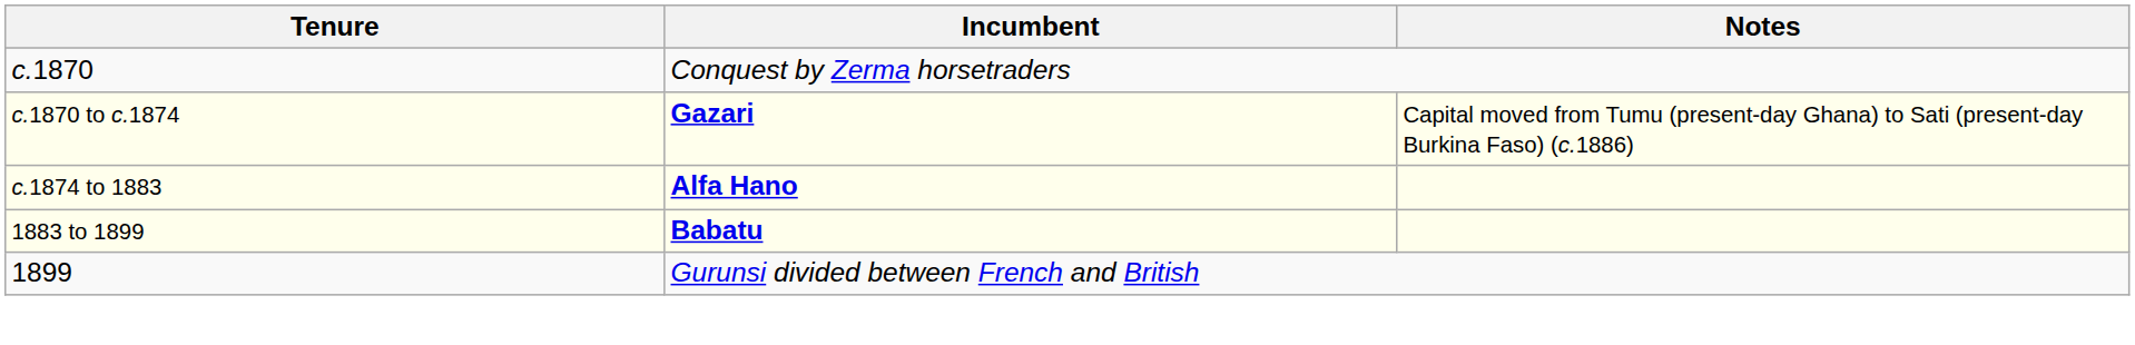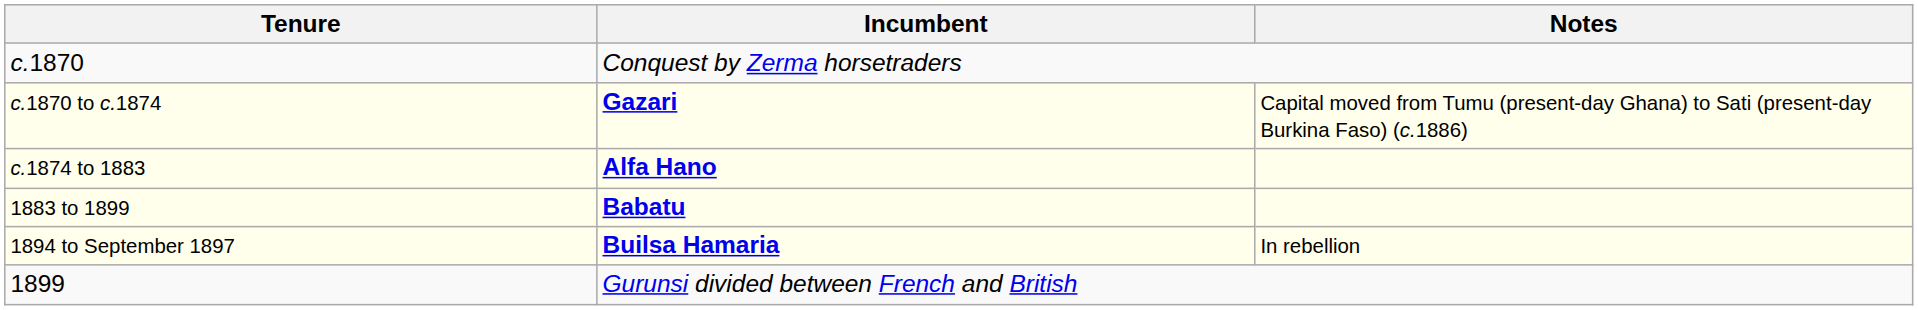+ row: 1894 to September 1897 | Builsa Hamaria | In rebellion
